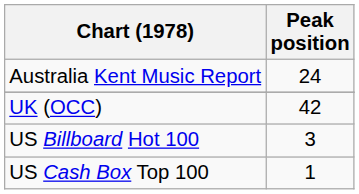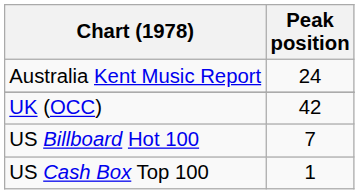US Billboard Hot 100 | Peak position: 3 -> 7
